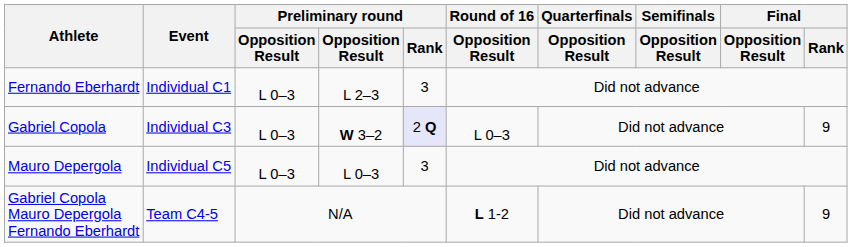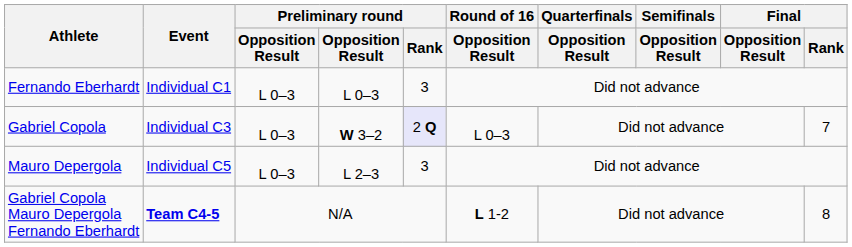Fernando Eberhardt | column 4: L 2–3 -> L 0–3
Gabriel Copola | Final / Rank: 9 -> 7
Mauro Depergola | column 4: L 0–3 -> L 2–3
Gabriel Copola Mauro Depergola Fernando Eberhardt | Event: normal -> bold
Gabriel Copola Mauro Depergola Fernando Eberhardt | Final / Rank: 9 -> 8
